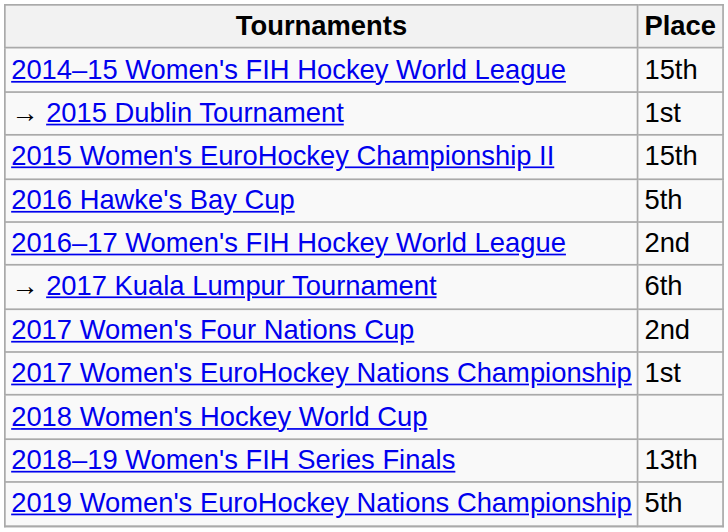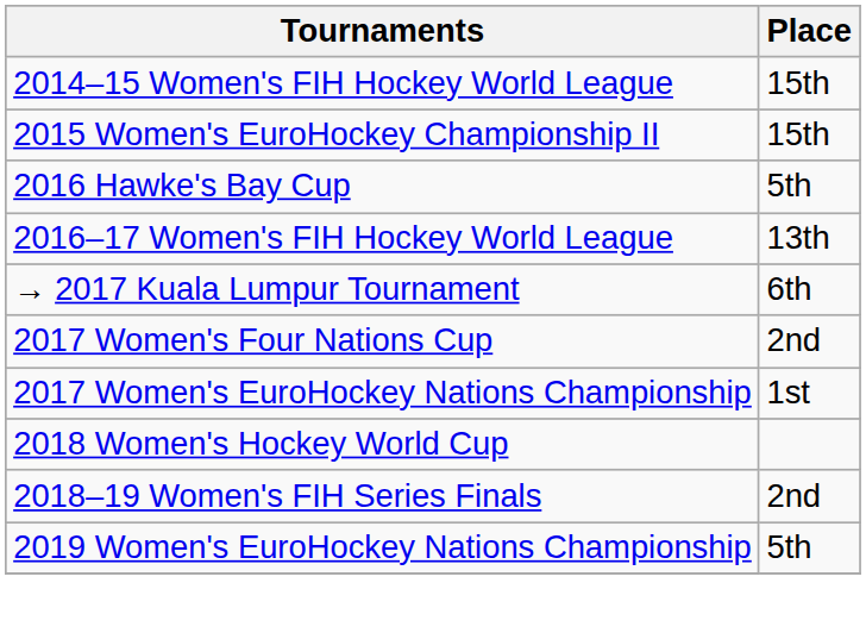- row: → 2015 Dublin Tournament | 1st
2016–17 Women's FIH Hockey World League | Place: 2nd -> 13th
2018–19 Women's FIH Series Finals | Place: 13th -> 2nd
